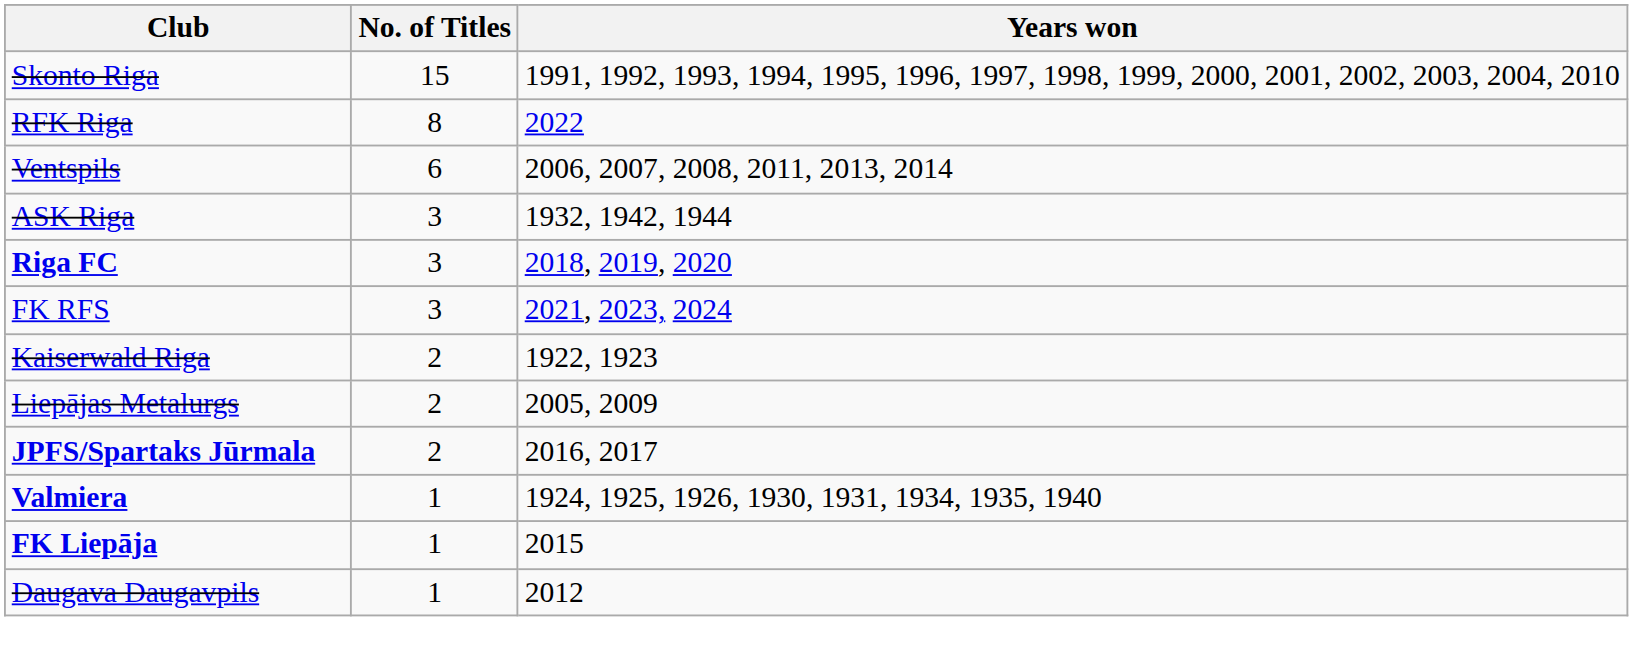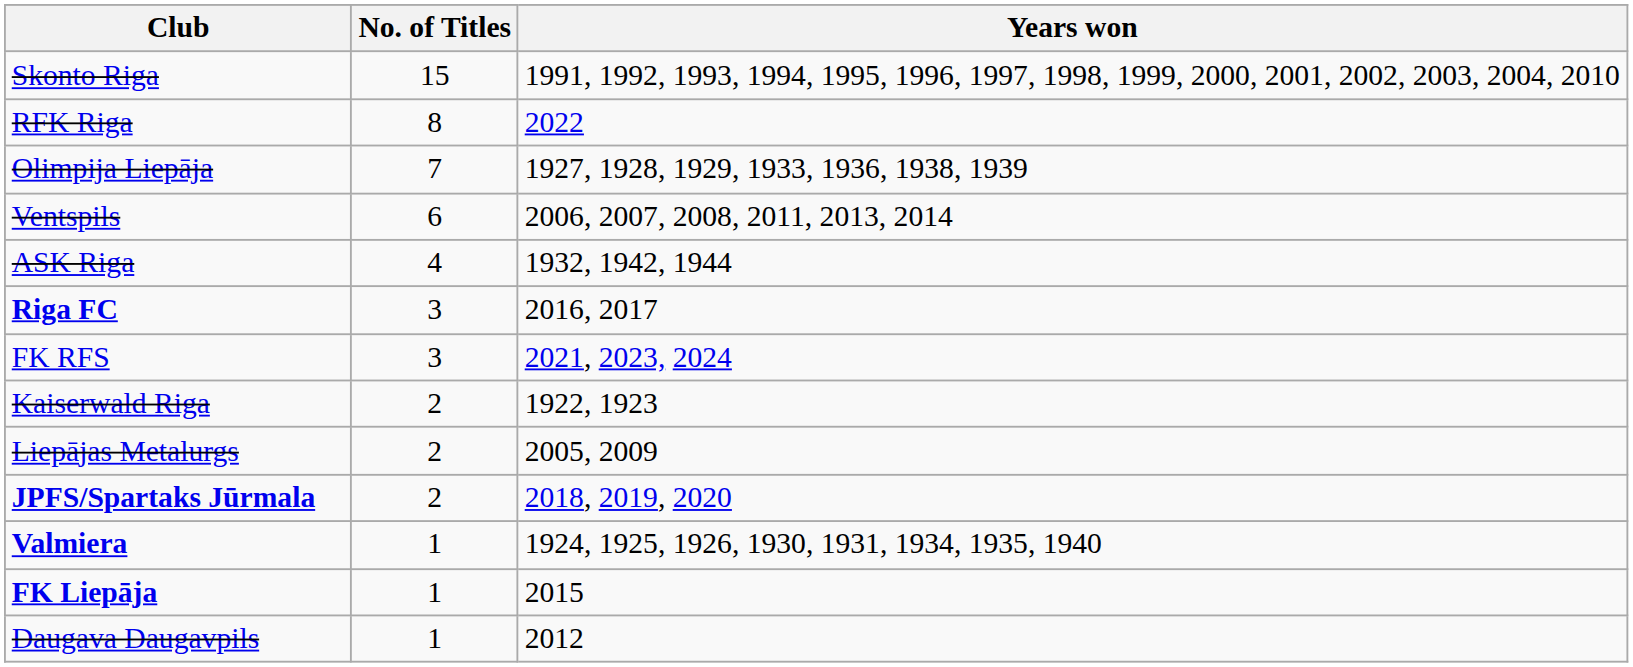+ row: Olimpija Liepāja | 7 | 1927, 1928, 1929, 1933, 1936, 1938, 1939
ASK Riga | No. of Titles: 3 -> 4
Riga FC | Years won: 2018, 2019, 2020 -> 2016, 2017
JPFS/Spartaks Jūrmala | Years won: 2016, 2017 -> 2018, 2019, 2020
